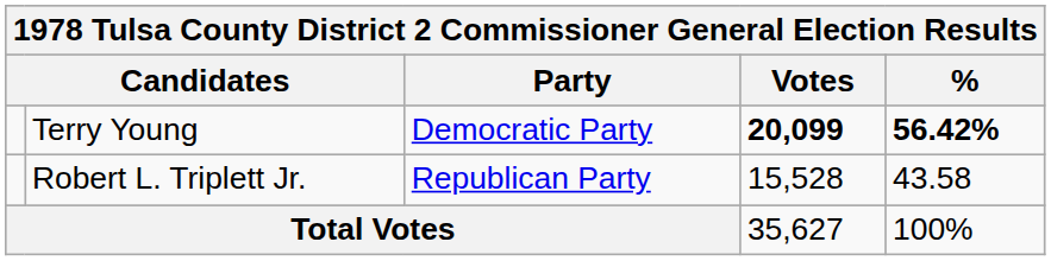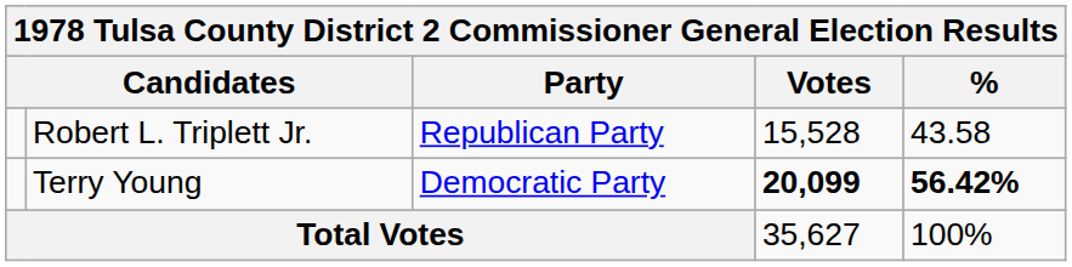rows swapped: Terry Young <-> Robert L. Triplett Jr.
